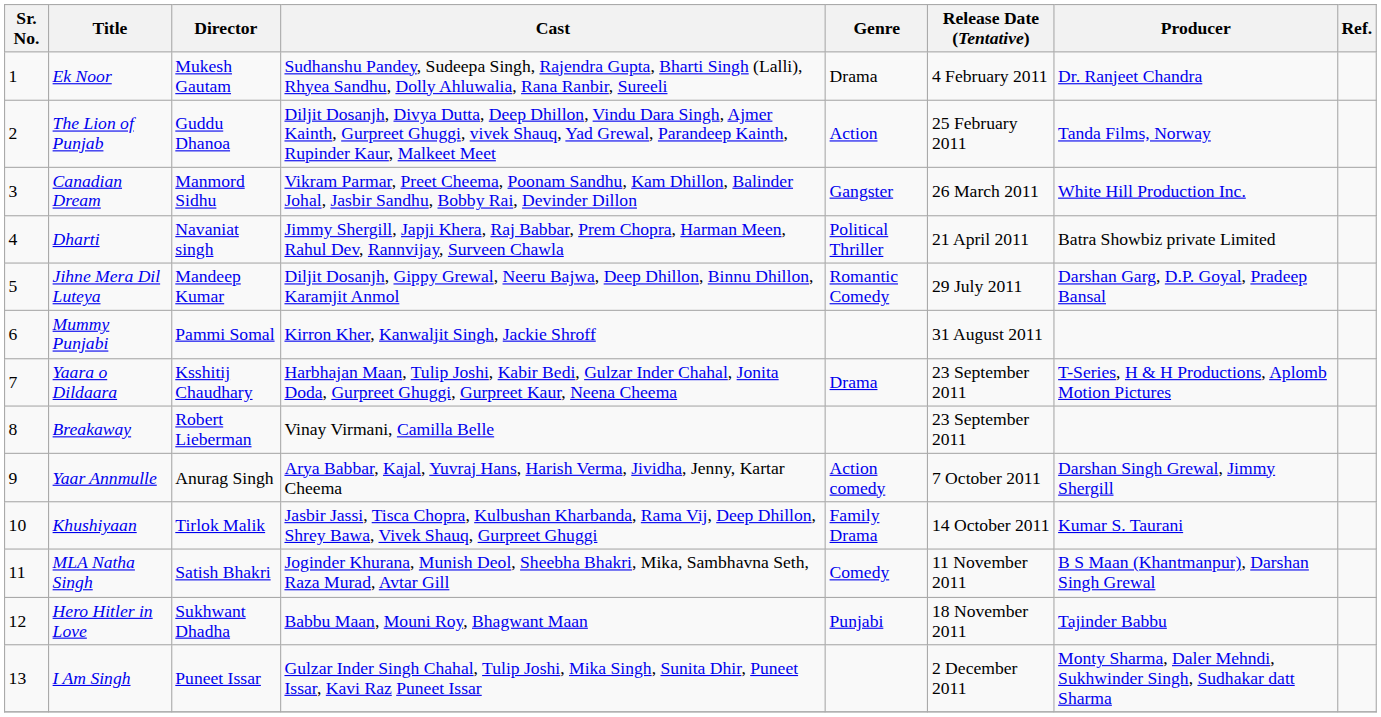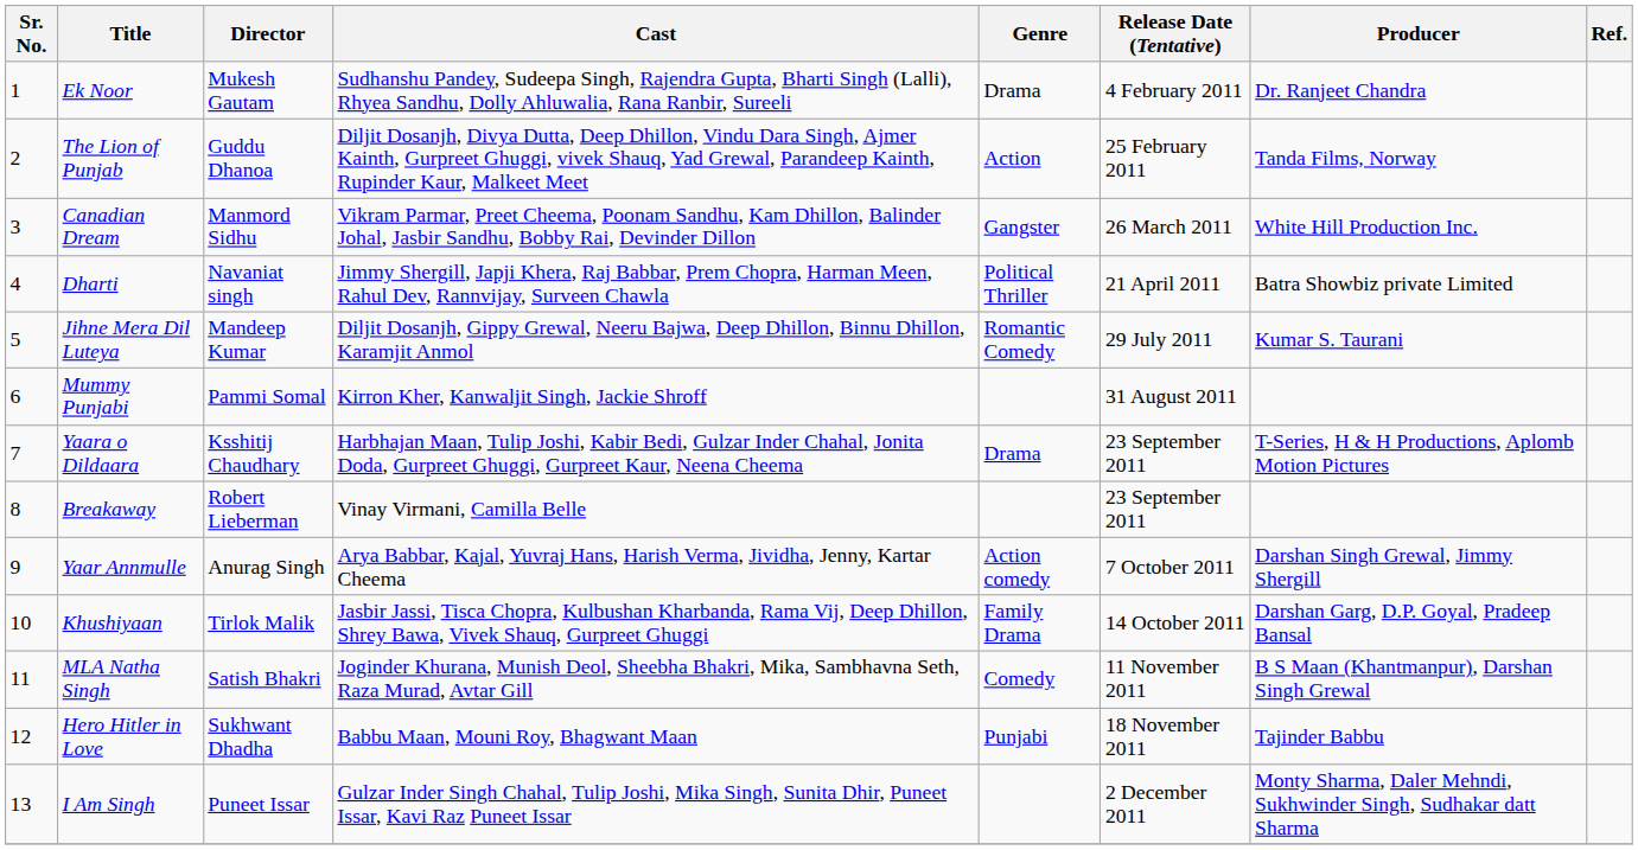Jihne Mera Dil Luteya | Producer: Darshan Garg, D.P. Goyal, Pradeep Bansal -> Kumar S. Taurani
Khushiyaan | Producer: Kumar S. Taurani -> Darshan Garg, D.P. Goyal, Pradeep Bansal
